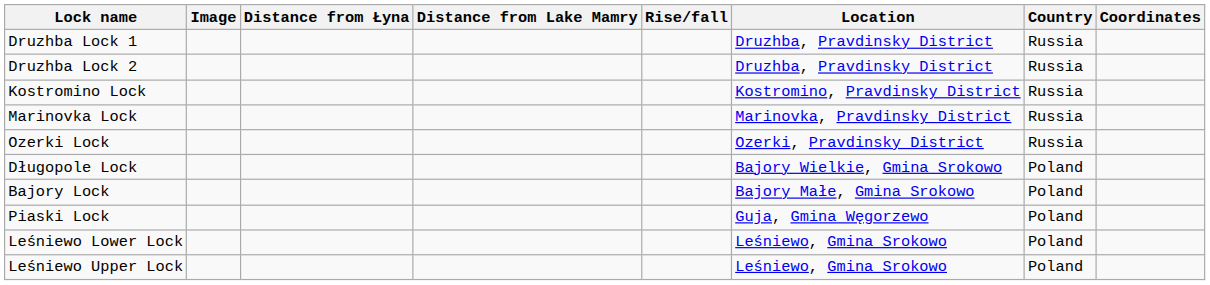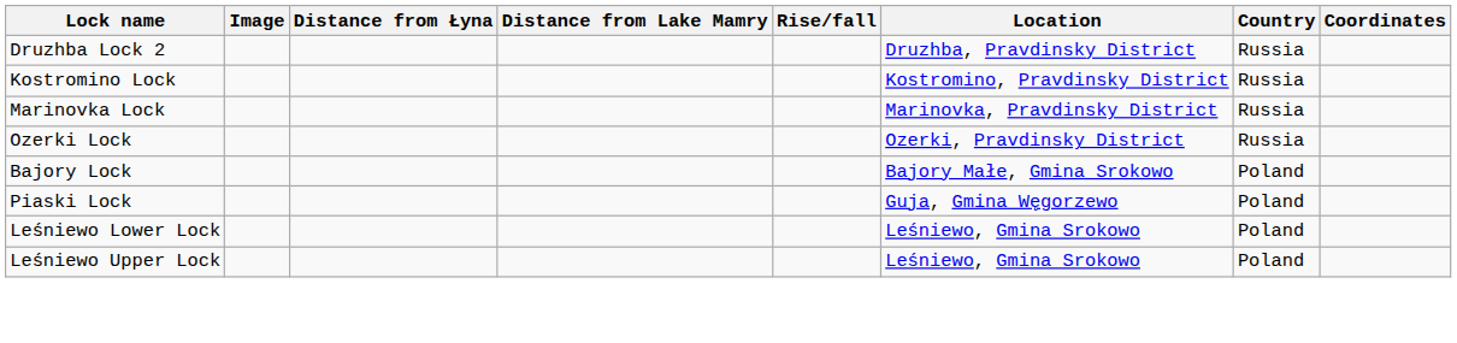- row: Druzhba Lock 1 | Druzhba, Pravdinsky District | Russia
- row: Długopole Lock | Bajory Wielkie, Gmina Srokowo | Poland
